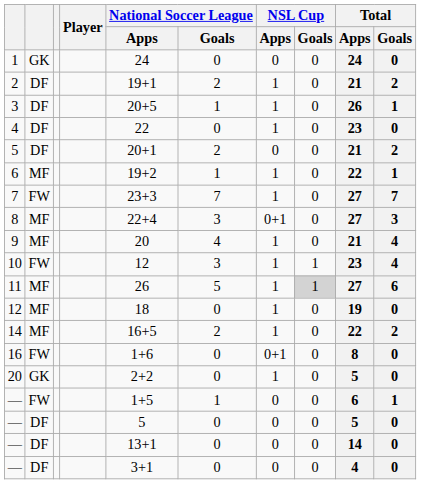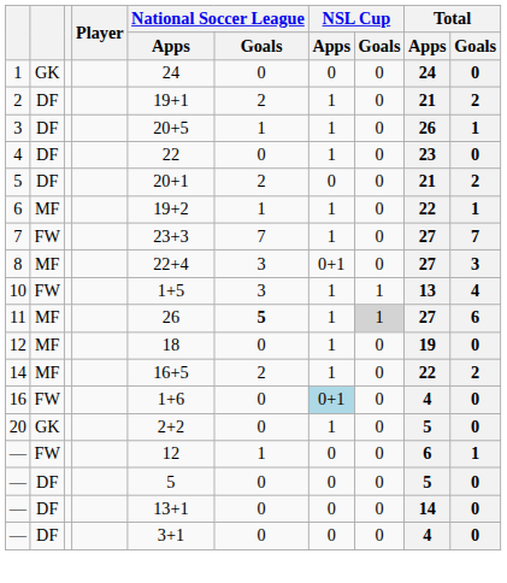- row: 9 | MF | 20 | 4 | 1 | 0 | 21 | 4
10 | National Soccer League / Apps: 12 -> 1+5
10 | Total / Apps: 23 -> 13
11 | National Soccer League / Goals: normal -> bold
16 | NSL Cup / Apps: no background -> lightblue background
16 | Total / Apps: 8 -> 4
— / FW | National Soccer League / Apps: 1+5 -> 12
